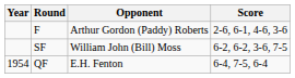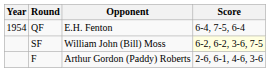rows swapped: QF <-> F
SF | Score: no background -> lightyellow background
